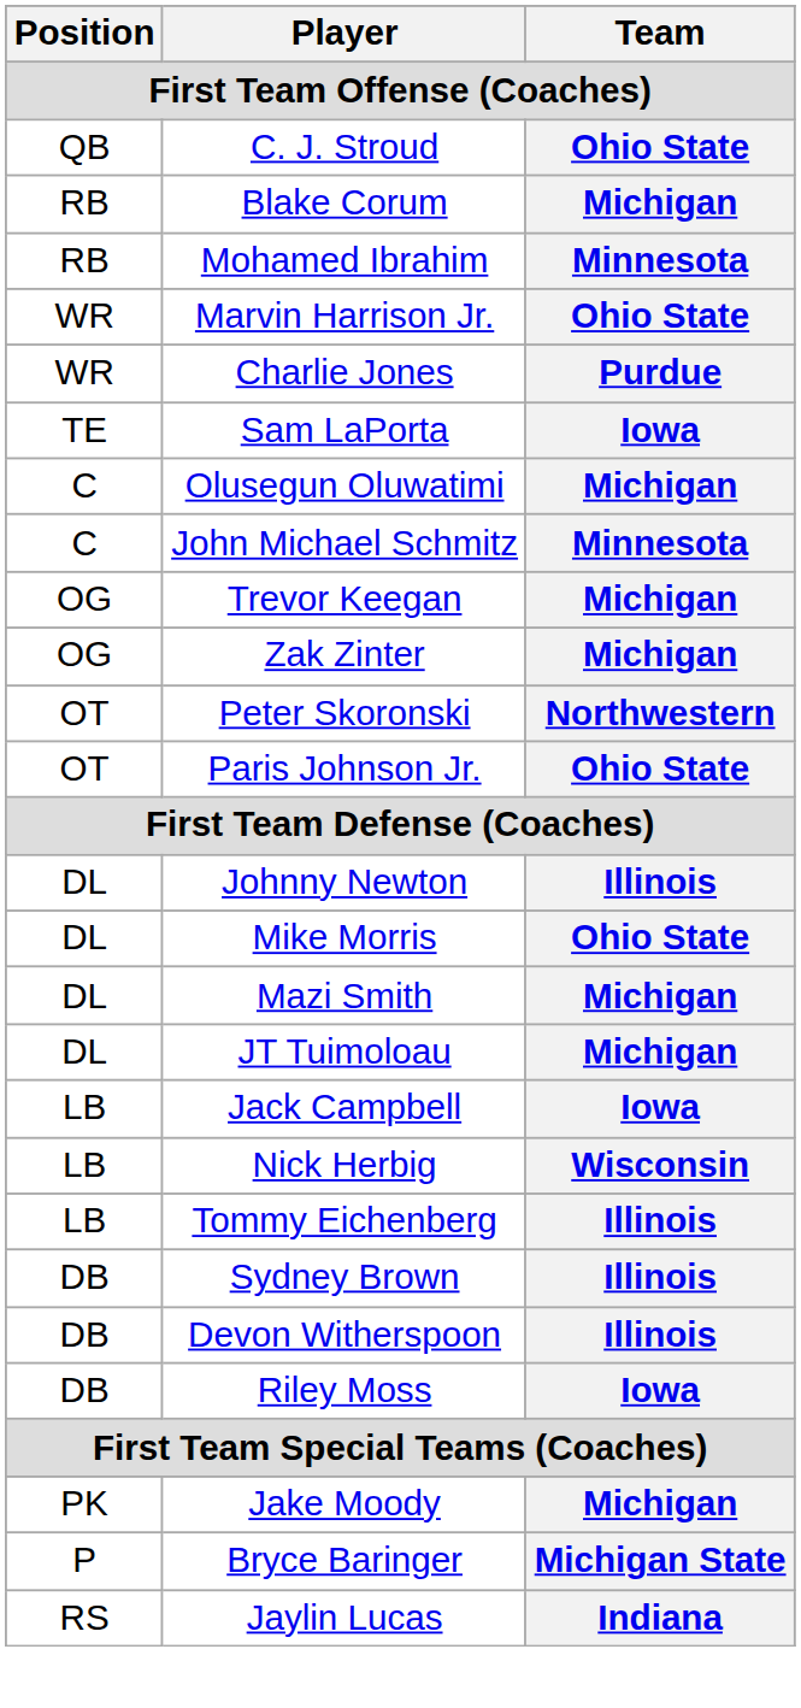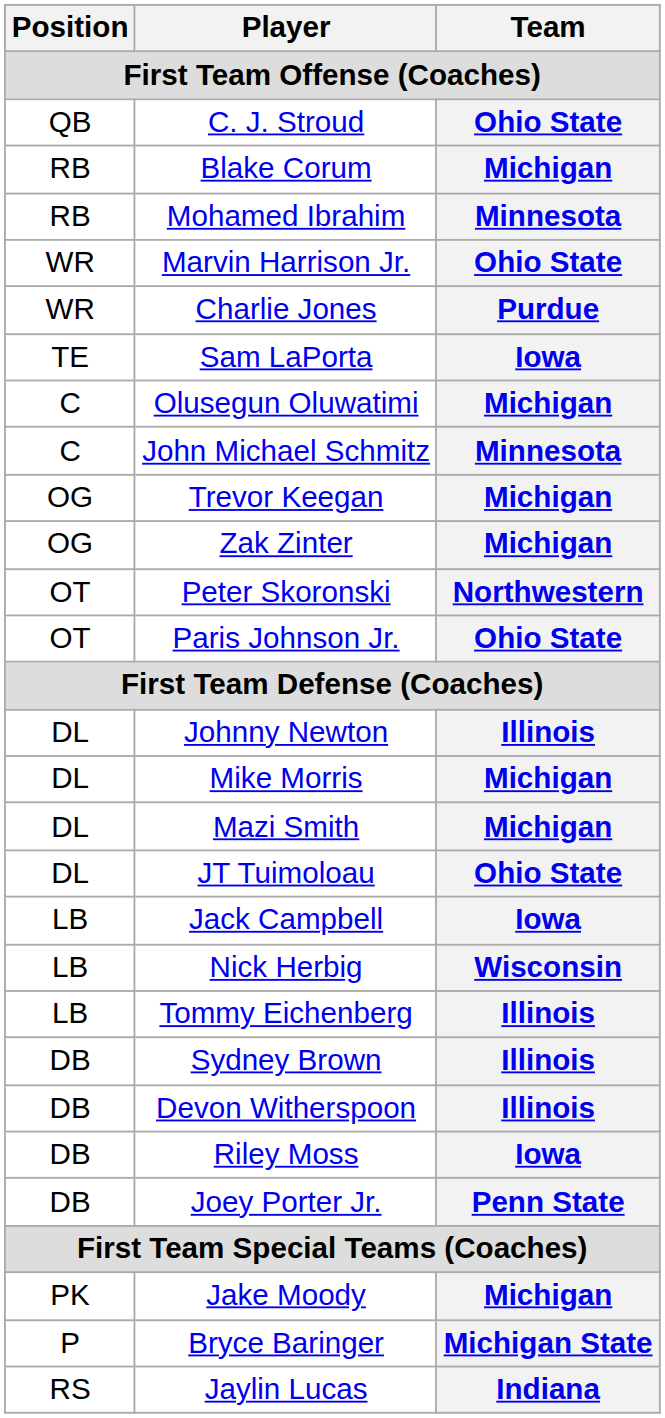Mike Morris | Team: Ohio State -> Michigan
JT Tuimoloau | Team: Michigan -> Ohio State
+ row: DB | Joey Porter Jr. | Penn State
